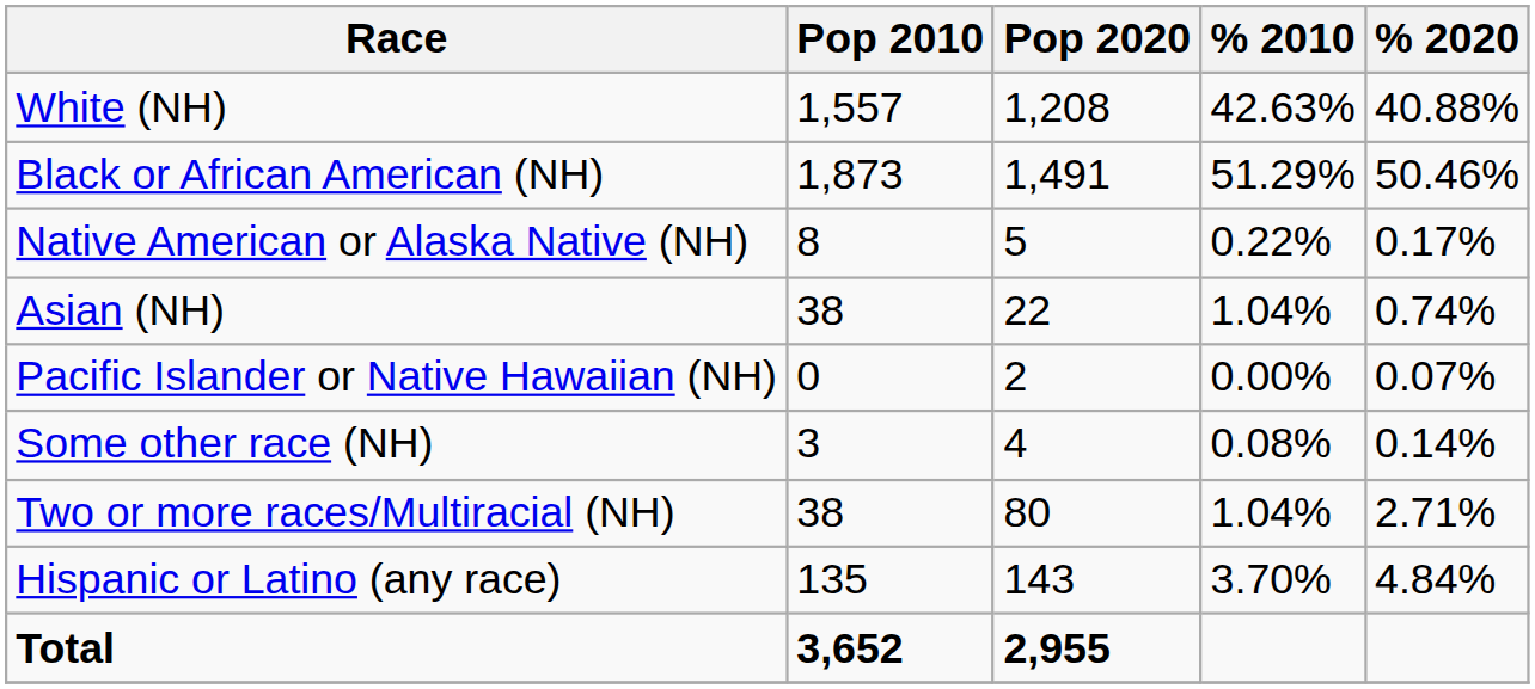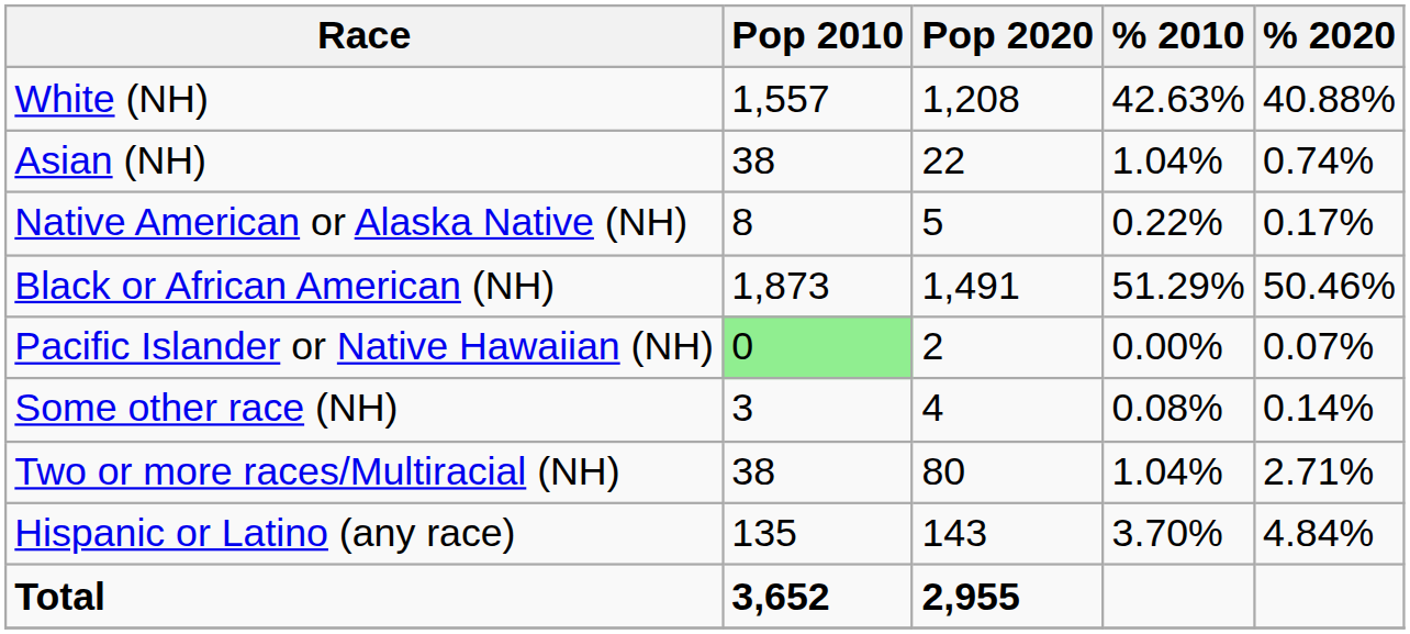rows swapped: Black or African American (NH) <-> Asian (NH)
Pacific Islander or Native Hawaiian (NH) | Pop 2010: no background -> lightgreen background
